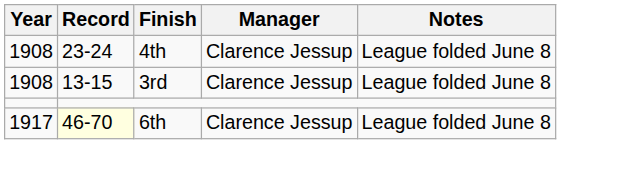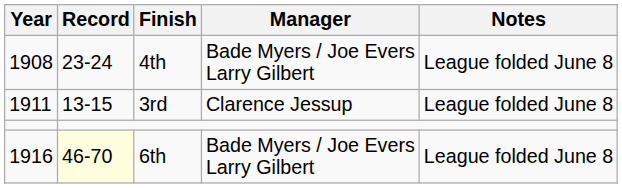4th | Manager: Clarence Jessup -> Bade Myers / Joe Evers Larry Gilbert
3rd | Year: 1908 -> 1911
6th | Year: 1917 -> 1916
6th | Manager: Clarence Jessup -> Bade Myers / Joe Evers Larry Gilbert
